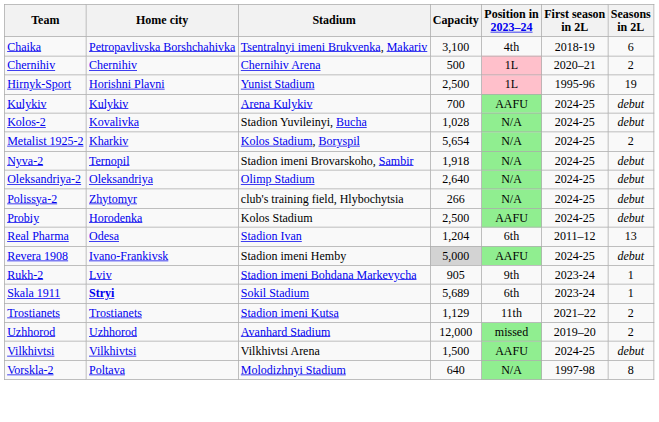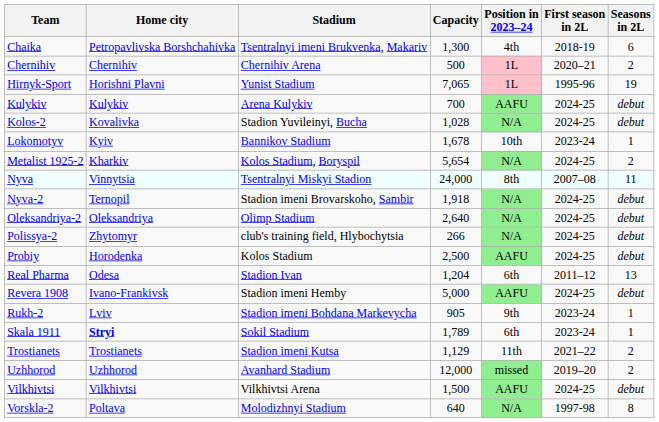Chaika | Capacity: 3,100 -> 1,300
Hirnyk-Sport | Capacity: 2,500 -> 7,065
+ row: Lokomotyv | Kyiv | Bannikov Stadium | 1,678 | 10th | 2023-24 | 1
+ row: Nyva | Vinnytsia | Tsentralnyi Miskyi Stadion | 24,000 | 8th | 2007–08 | 11
Revera 1908 | Capacity: lightgrey background -> no background
Skala 1911 | Capacity: 5,689 -> 1,789
